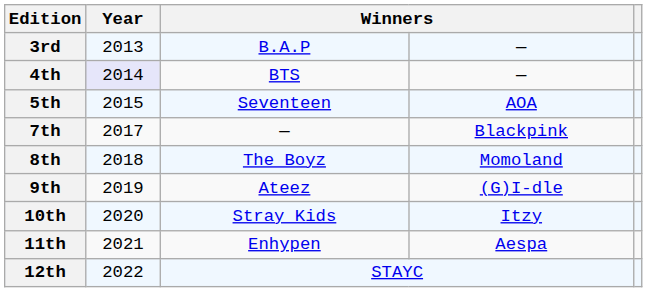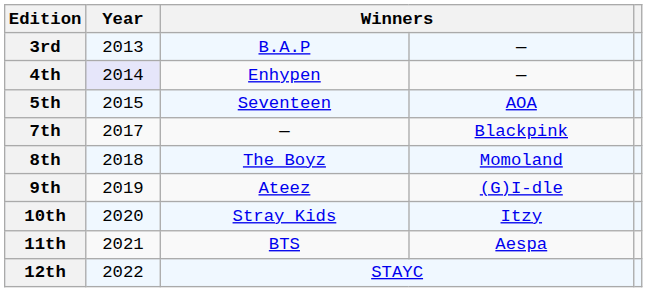4th | column 3: BTS -> Enhypen
11th | column 3: Enhypen -> BTS
